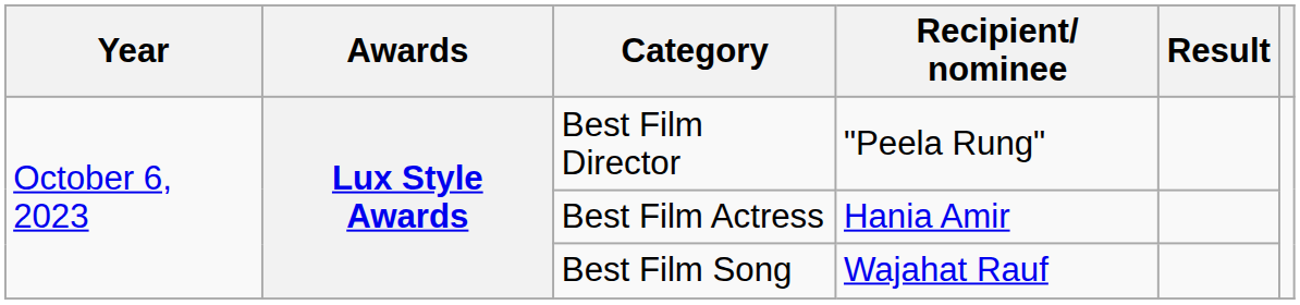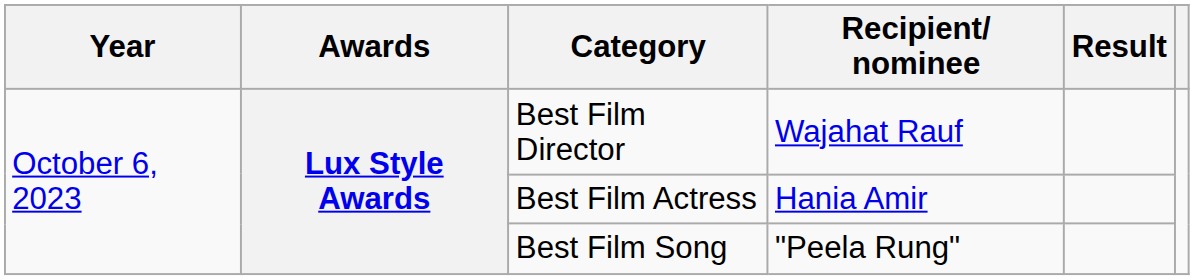Best Film Director | Recipient/ nominee: "Peela Rung" -> Wajahat Rauf
Best Film Song | Recipient/ nominee: Wajahat Rauf -> "Peela Rung"
